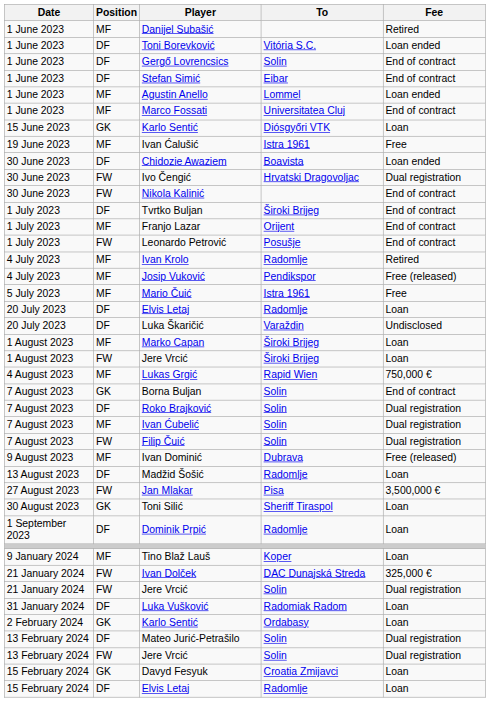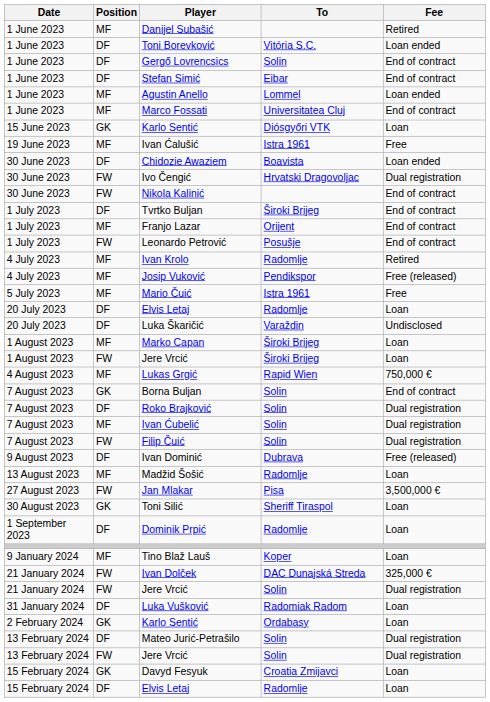Ivan Dominić | Position: MF -> DF
Madžid Šošić | Position: DF -> MF
